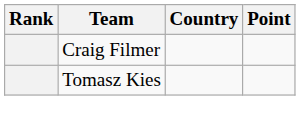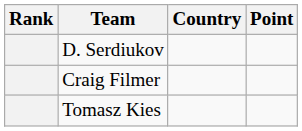+ row: D. Serdiukov
